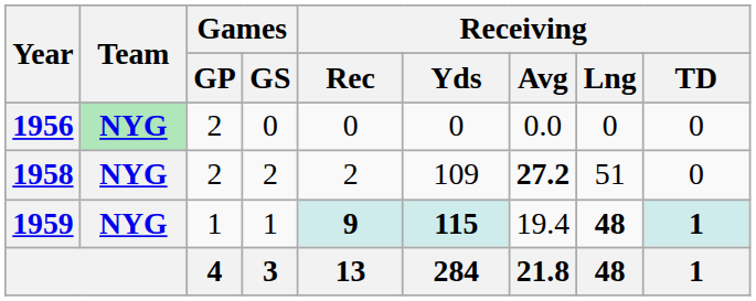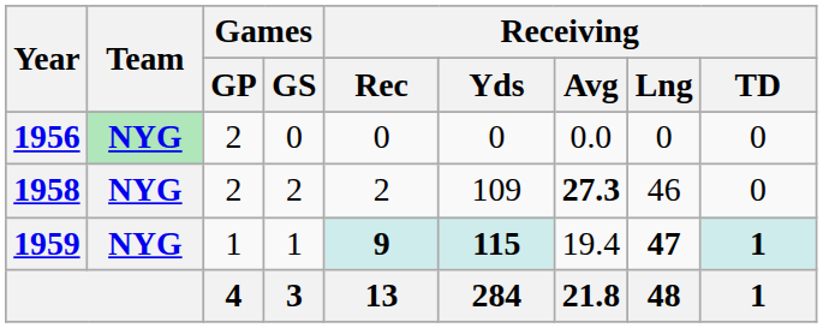1958 | Receiving / Avg: 27.2 -> 27.3
1958 | Receiving / Lng: 51 -> 46
1959 | Receiving / Lng: 48 -> 47
